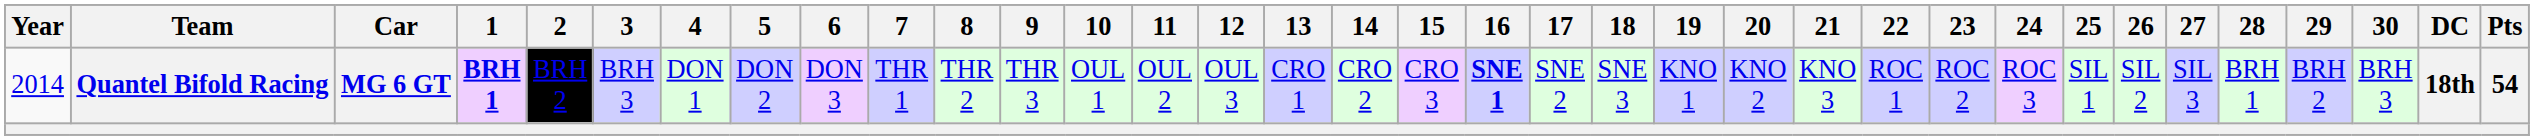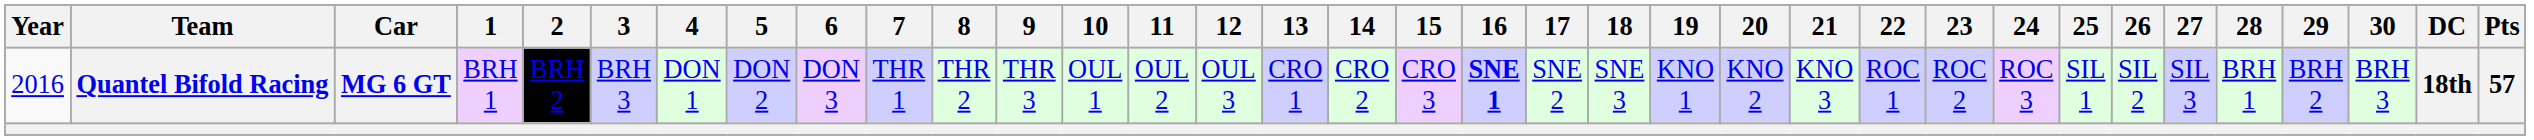Quantel Bifold Racing | Year: 2014 -> 2016
Quantel Bifold Racing | 1: bold -> normal
Quantel Bifold Racing | Pts: 54 -> 57
